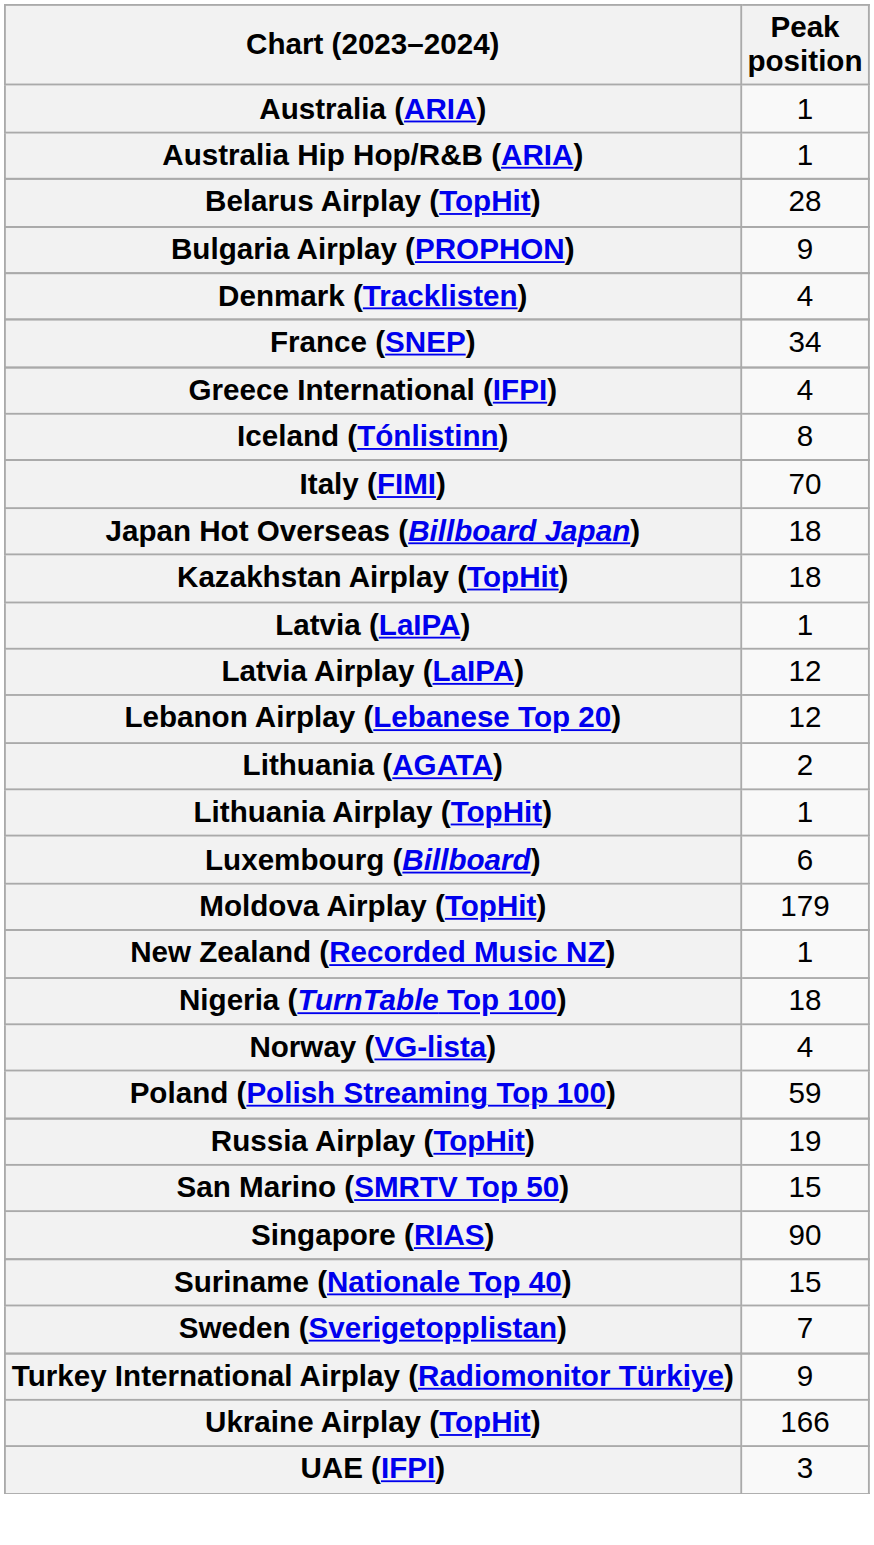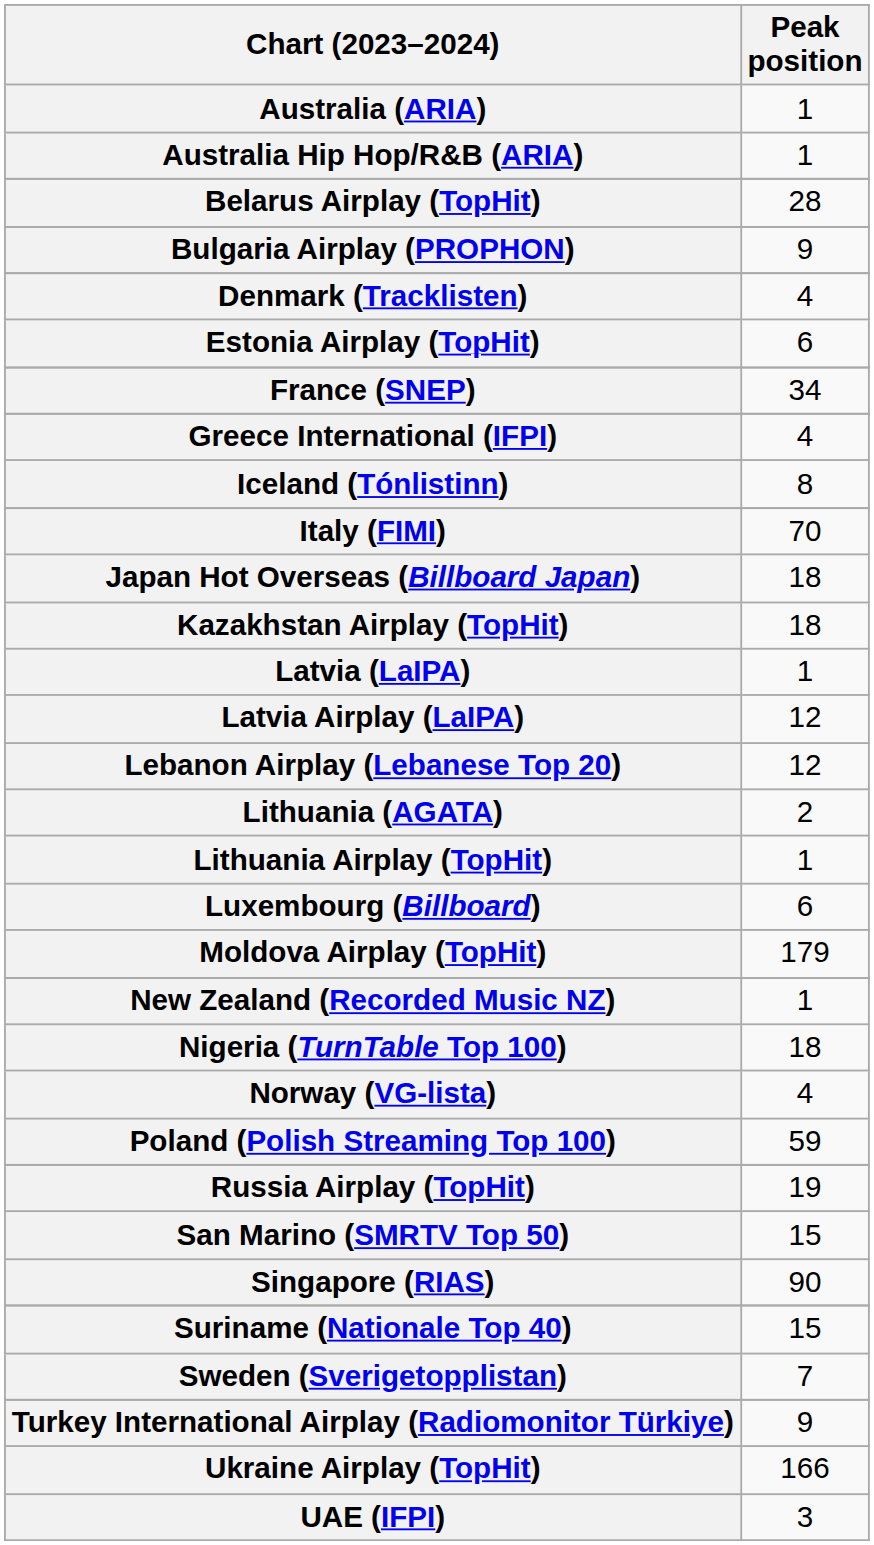+ row: Estonia Airplay (TopHit) | 6
